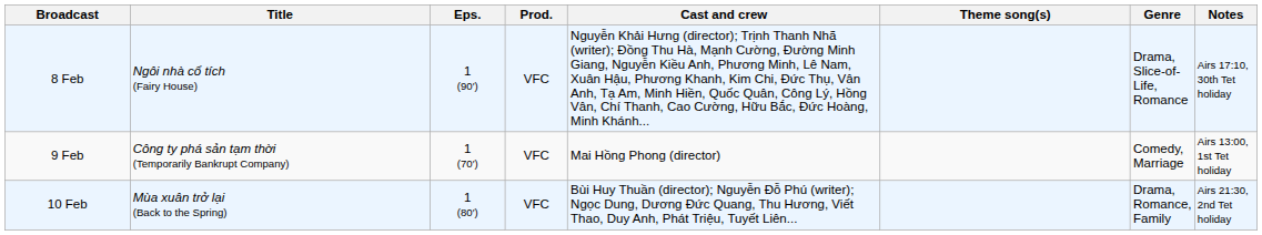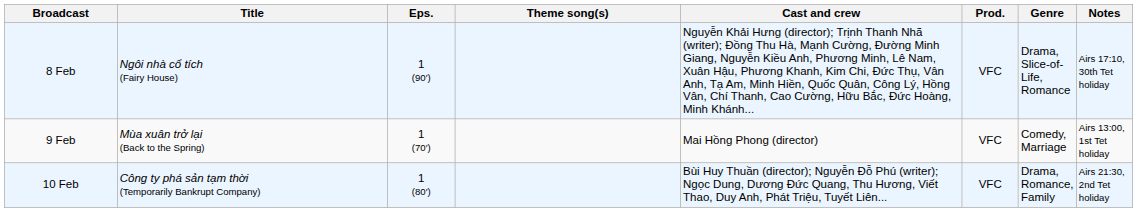columns swapped: Prod. <-> Theme song(s)
9 Feb | Title: Công ty phá sản tạm thời (Temporarily Bankrupt Company) -> Mùa xuân trở lại (Back to the Spring)
10 Feb | Title: Mùa xuân trở lại (Back to the Spring) -> Công ty phá sản tạm thời (Temporarily Bankrupt Company)
